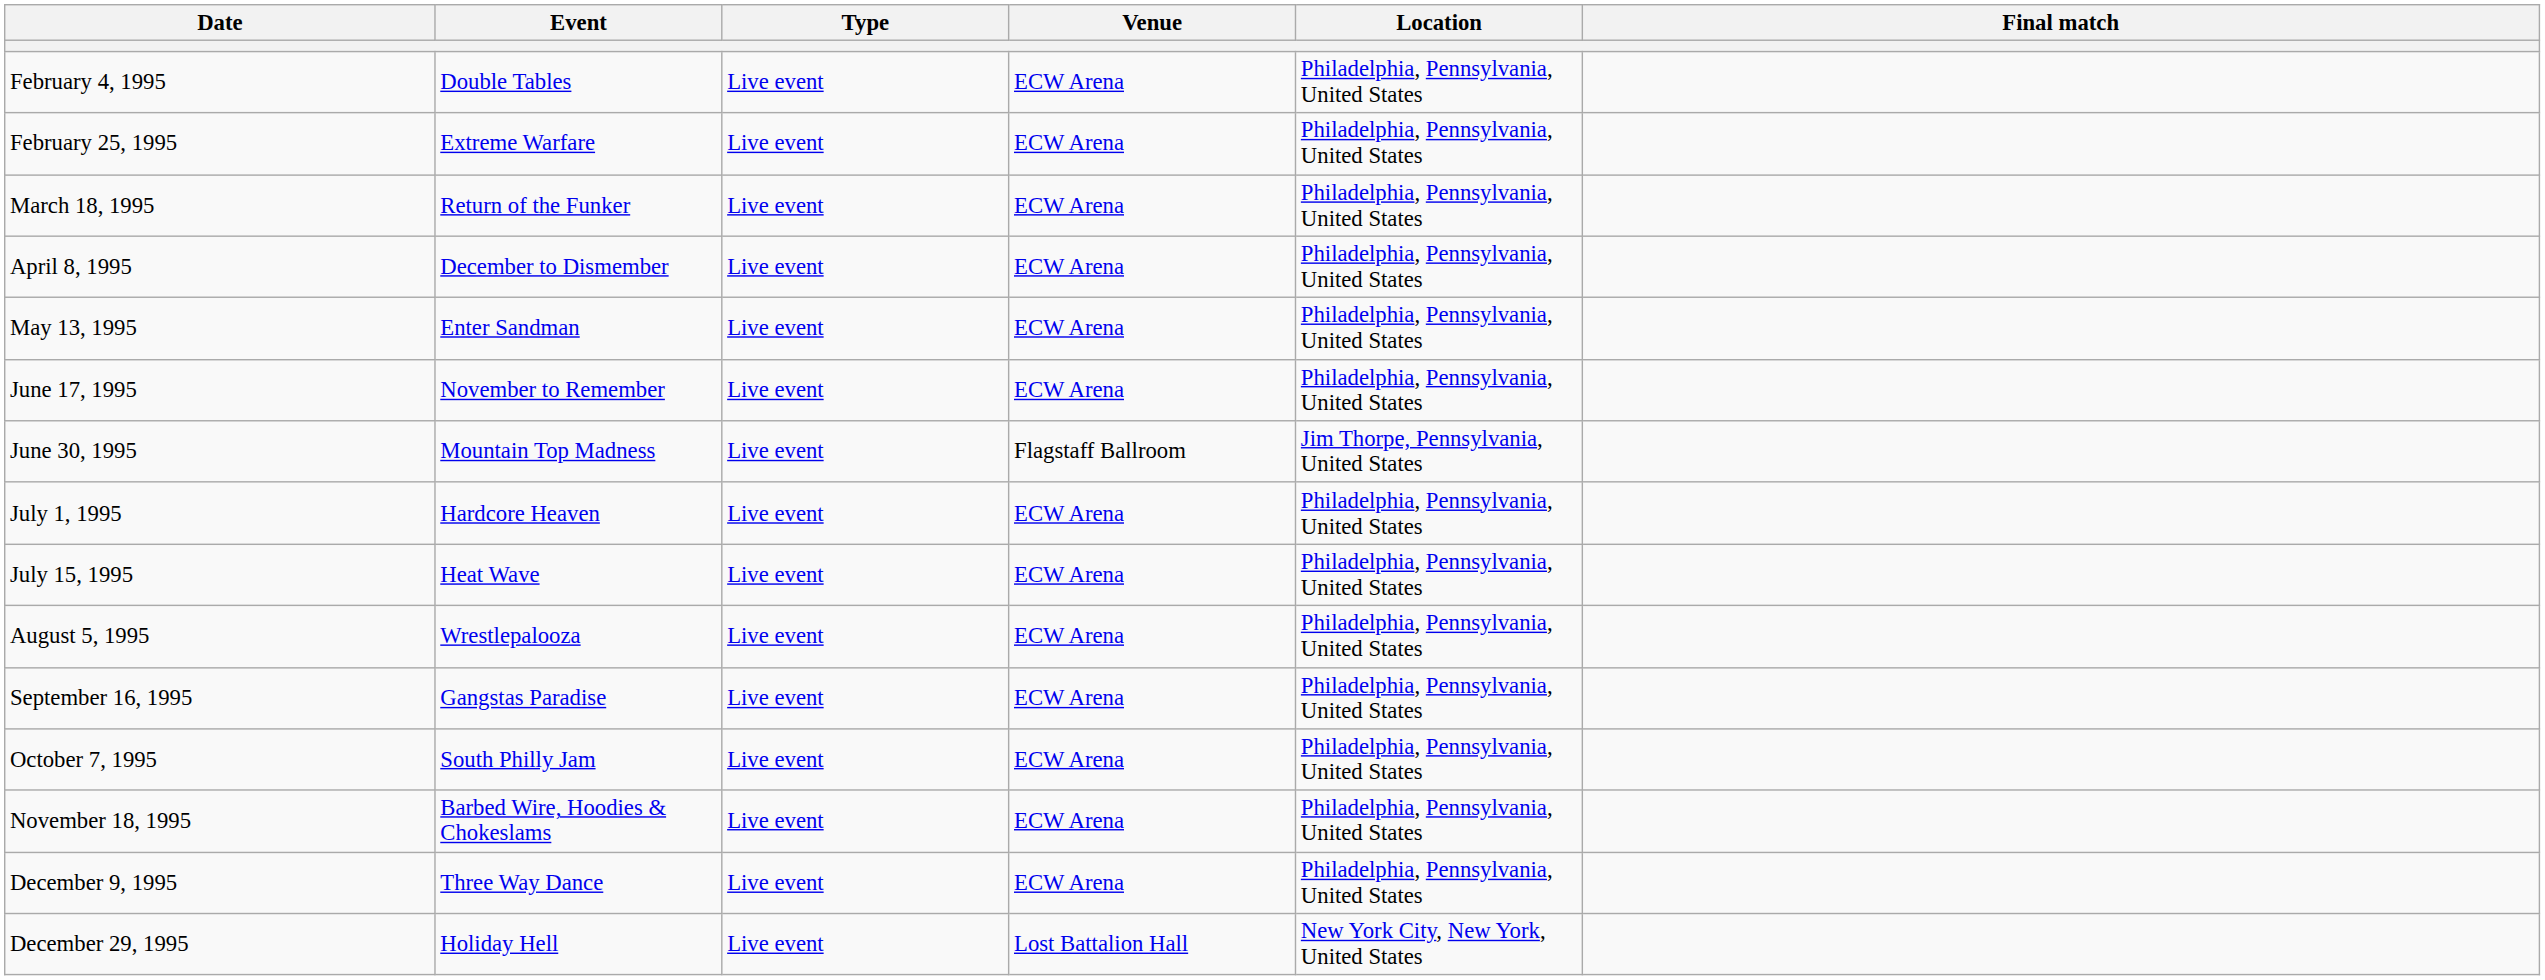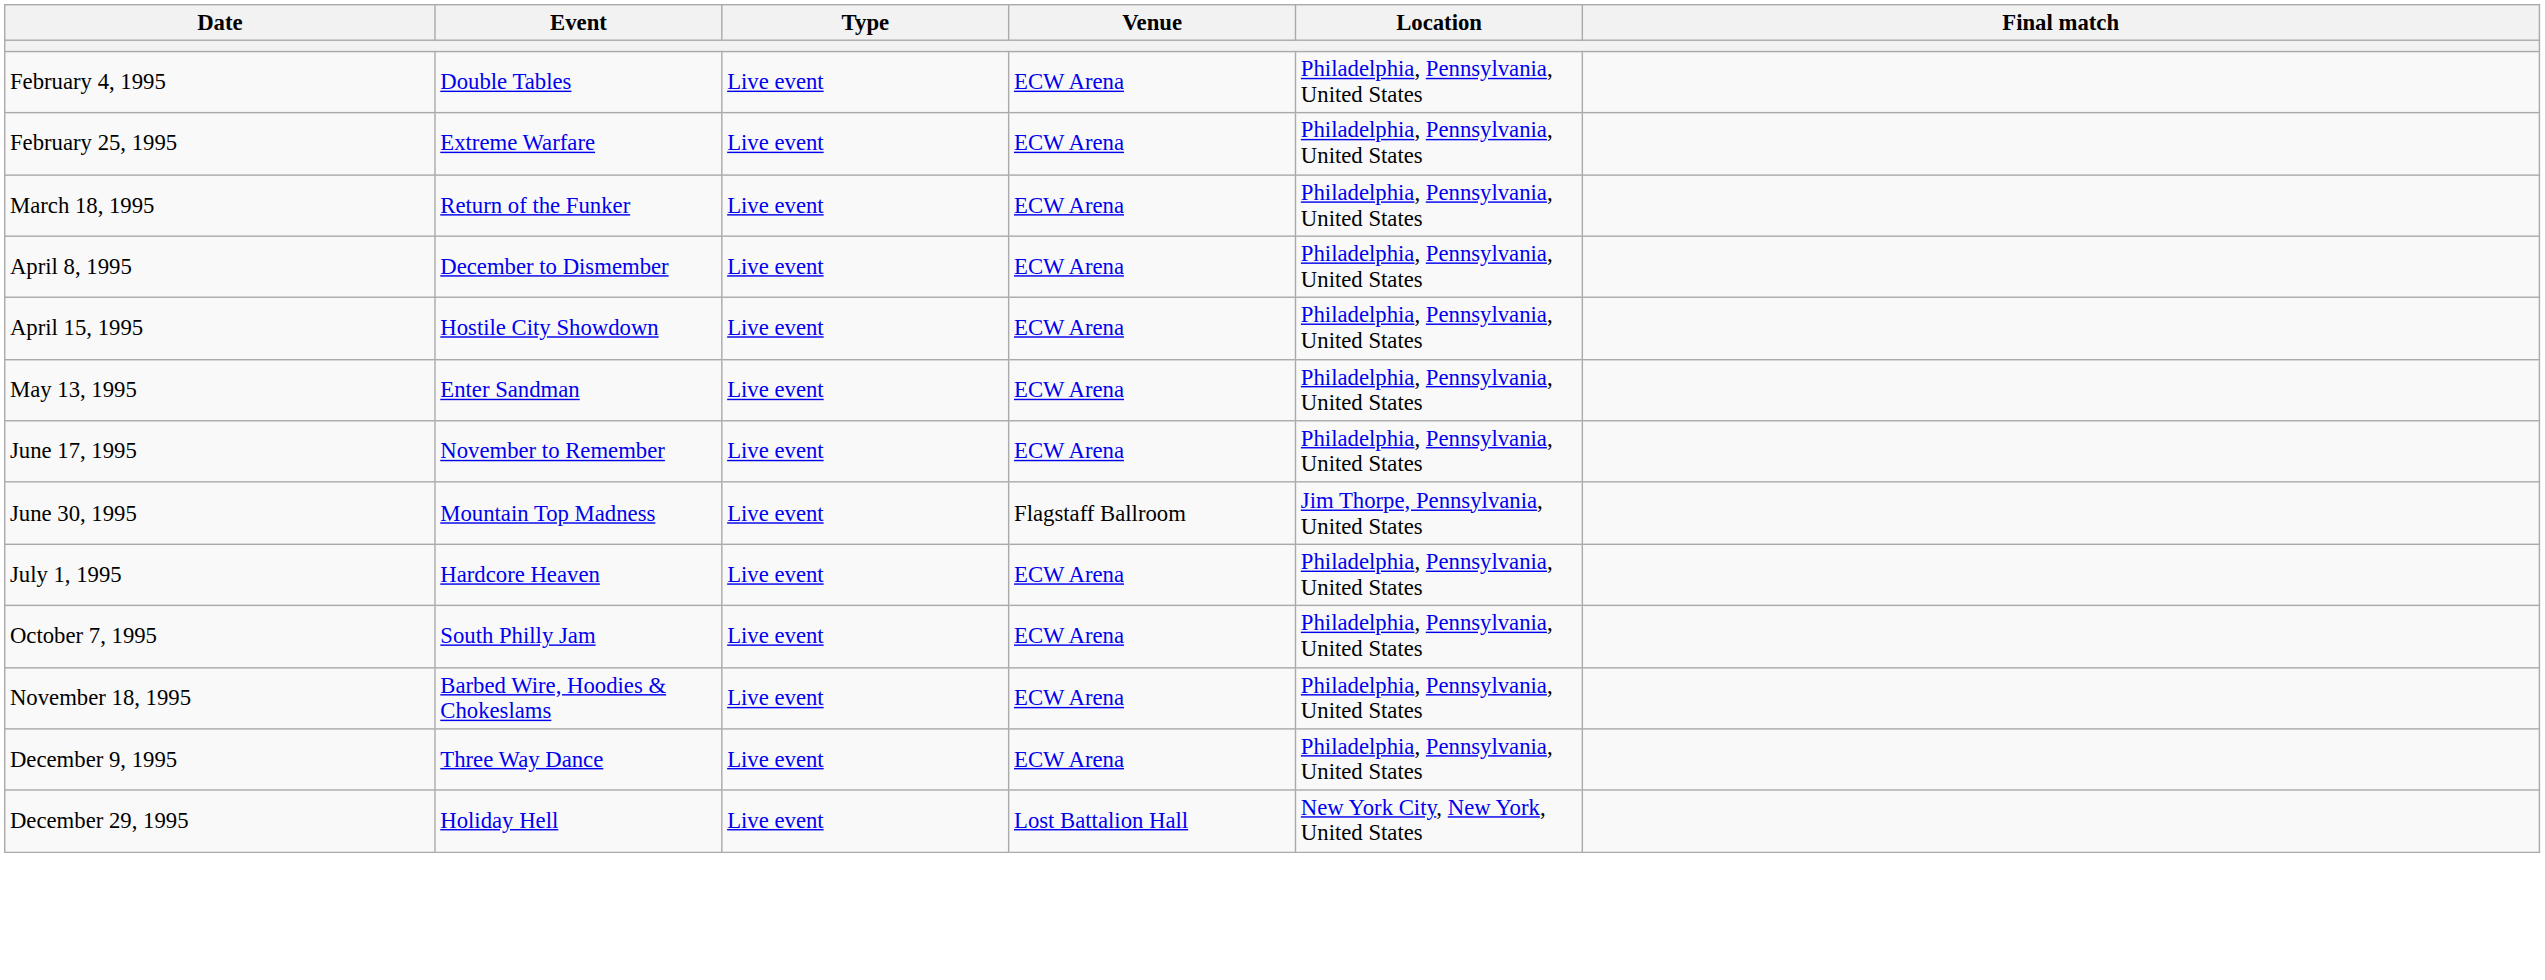+ row: April 15, 1995 | Hostile City Showdown | Live event | ECW Arena | Philadelphia, Pennsylvania, United States
- row: July 15, 1995 | Heat Wave | Live event | ECW Arena | Philadelphia, Pennsylvania, United States
- row: August 5, 1995 | Wrestlepalooza | Live event | ECW Arena | Philadelphia, Pennsylvania, United States
- row: September 16, 1995 | Gangstas Paradise | Live event | ECW Arena | Philadelphia, Pennsylvania, United States
